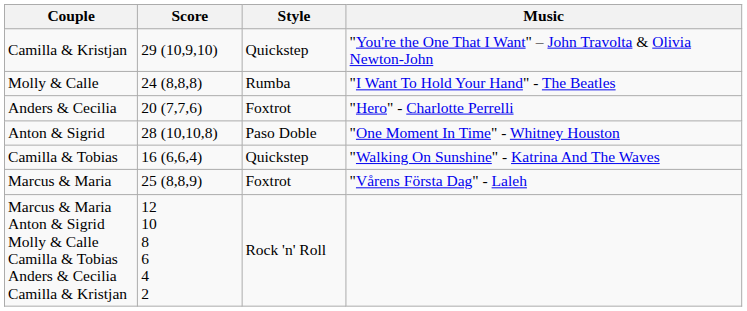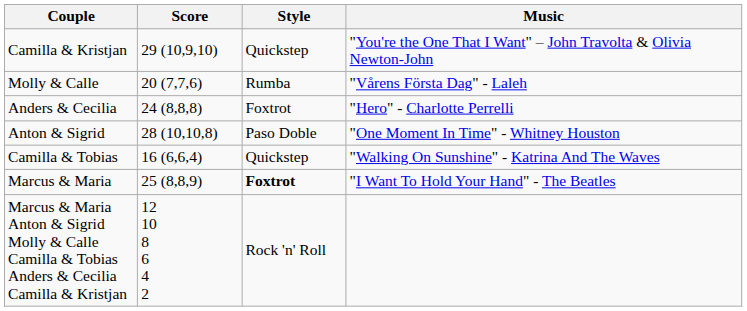Molly & Calle | Score: 24 (8,8,8) -> 20 (7,7,6)
Molly & Calle | Music: "I Want To Hold Your Hand" - The Beatles -> "Vårens Första Dag" - Laleh
Anders & Cecilia | Score: 20 (7,7,6) -> 24 (8,8,8)
Marcus & Maria | Style: normal -> bold
Marcus & Maria | Music: "Vårens Första Dag" - Laleh -> "I Want To Hold Your Hand" - The Beatles
